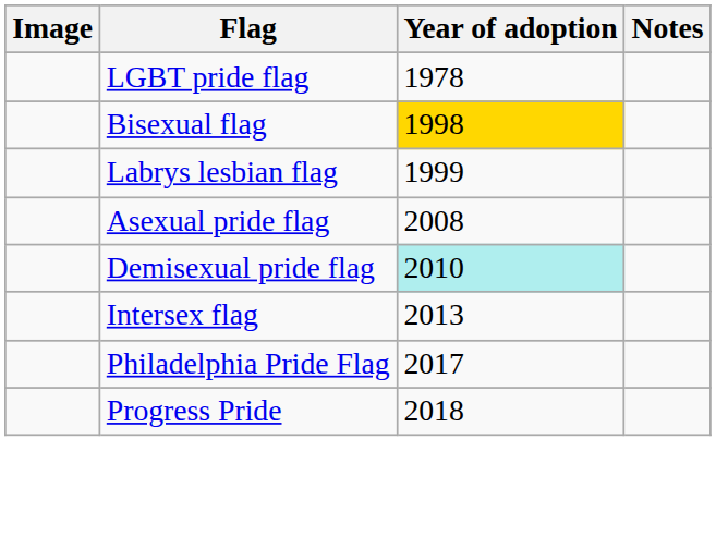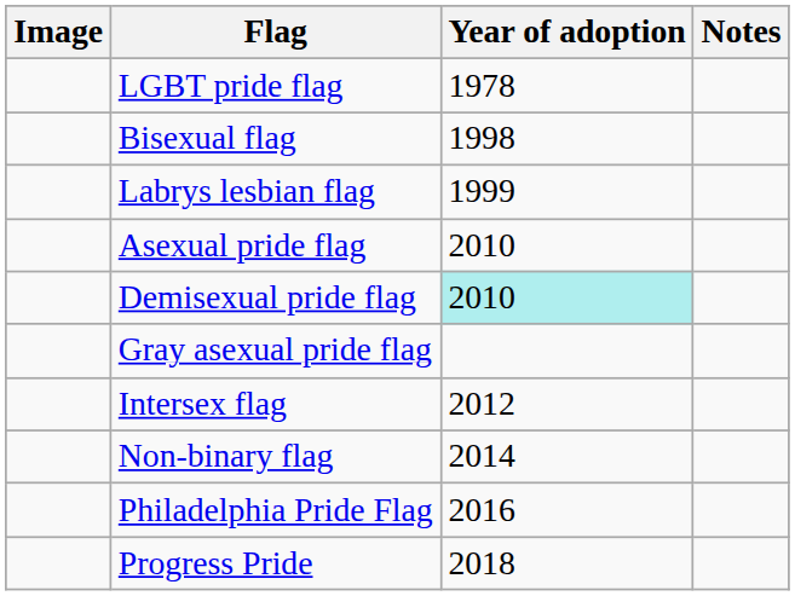Bisexual flag | Year of adoption: gold background -> no background
Asexual pride flag | Year of adoption: 2008 -> 2010
+ row: Gray asexual pride flag
Intersex flag | Year of adoption: 2013 -> 2012
+ row: Non-binary flag | 2014
Philadelphia Pride Flag | Year of adoption: 2017 -> 2016
